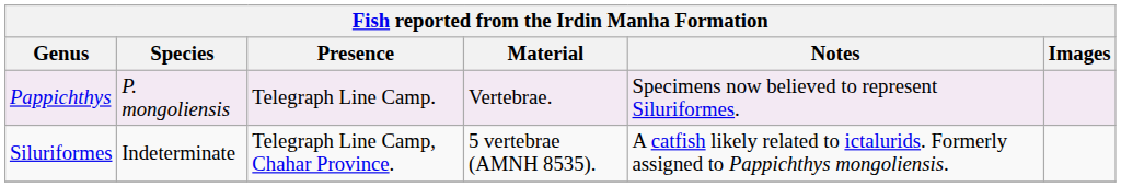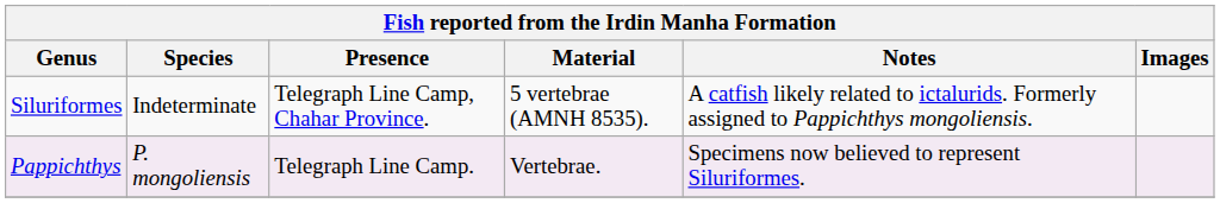rows swapped: Pappichthys <-> Siluriformes
